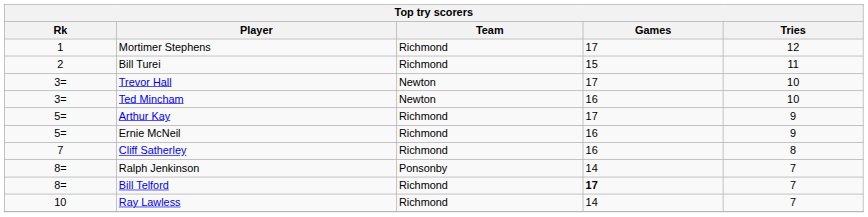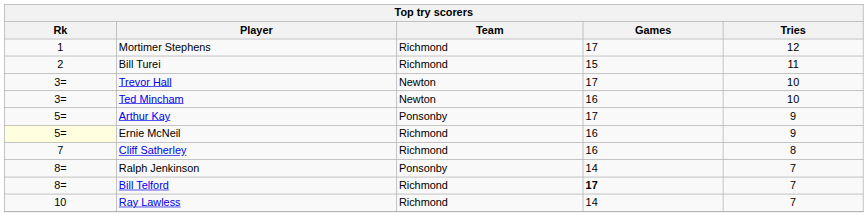Arthur Kay | Team: Richmond -> Ponsonby
Ernie McNeil | Rk: no background -> lightyellow background
